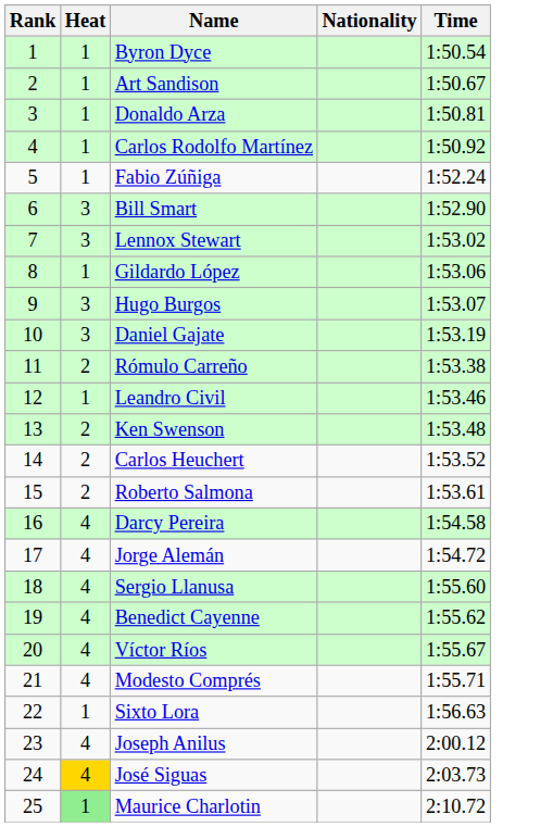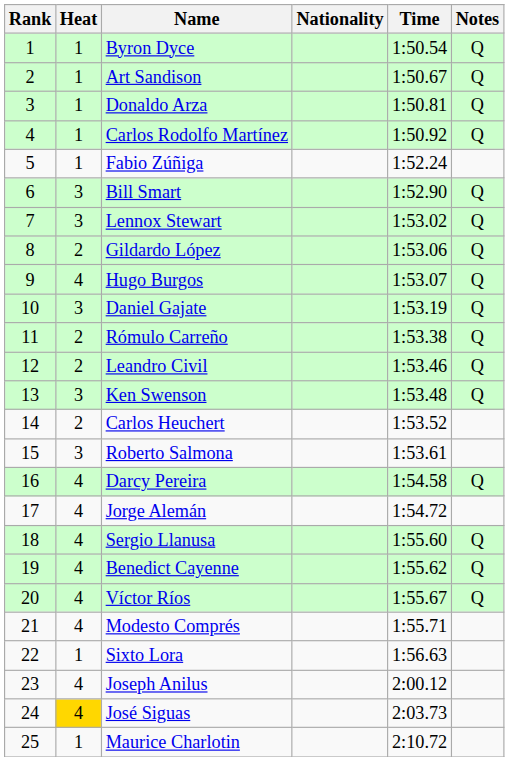+ column: Notes | Q | Q | Q | Q | Q | Q | Q | Q | Q | Q | Q | Q | Q | Q | Q | Q
Gildardo López | Heat: 1 -> 2
Hugo Burgos | Heat: 3 -> 4
Leandro Civil | Heat: 1 -> 2
Ken Swenson | Heat: 2 -> 3
Roberto Salmona | Heat: 2 -> 3
Maurice Charlotin | Heat: lightgreen background -> no background
